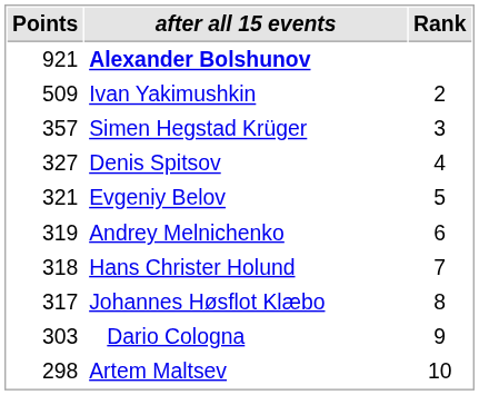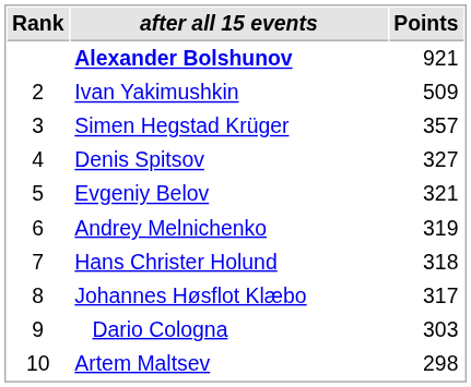columns swapped: Rank <-> Points
